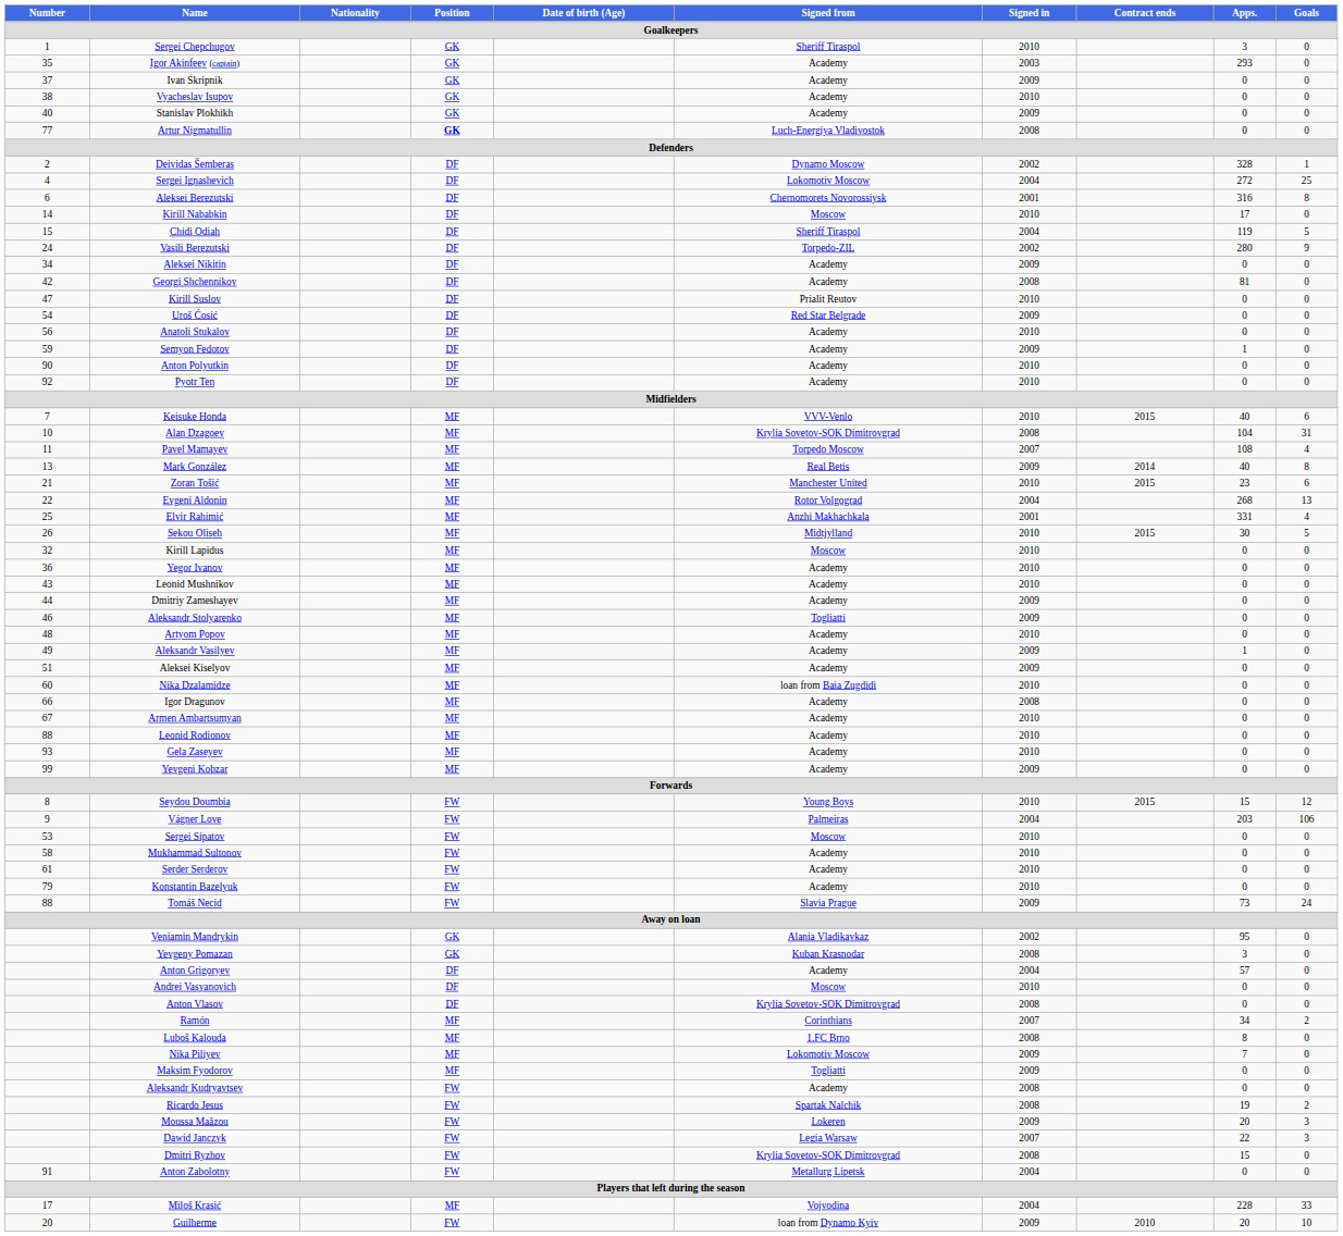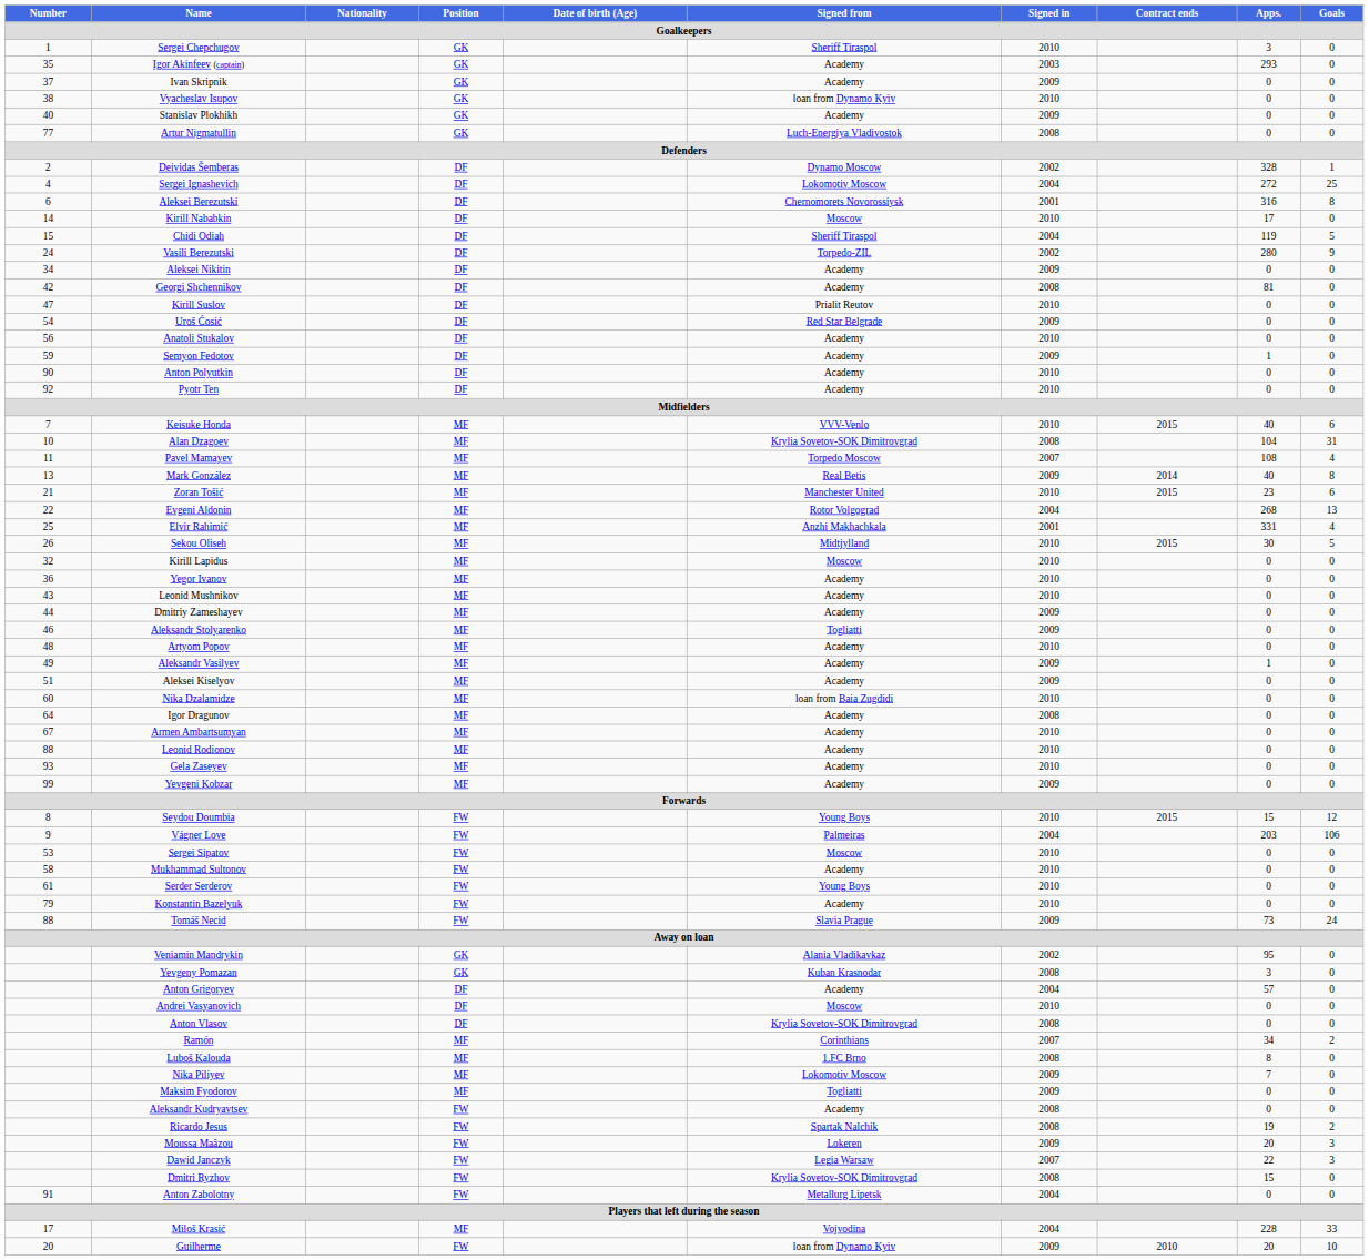Vyacheslav Isupov | Signed from: Academy -> loan from Dynamo Kyiv
Artur Nigmatullin | Position: bold -> normal
Igor Dragunov | Number: 66 -> 64
Serder Serderov | Signed from: Academy -> Young Boys
